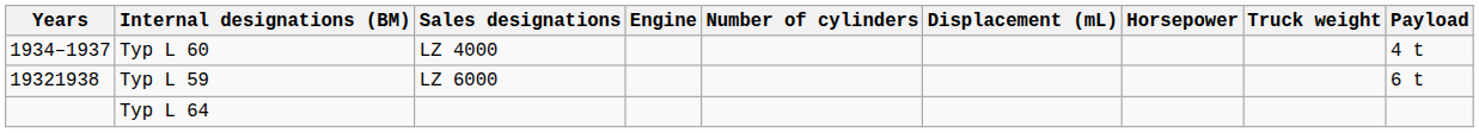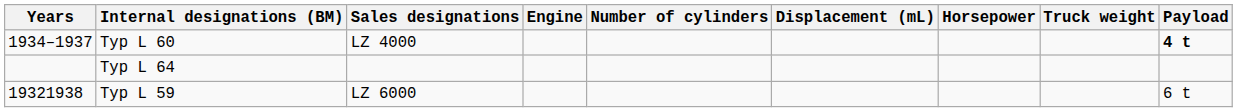Typ L 60 | Payload: normal -> bold
rows swapped: Typ L 59 <-> Typ L 64
